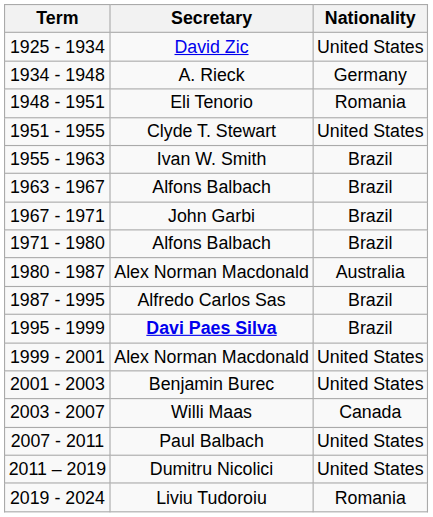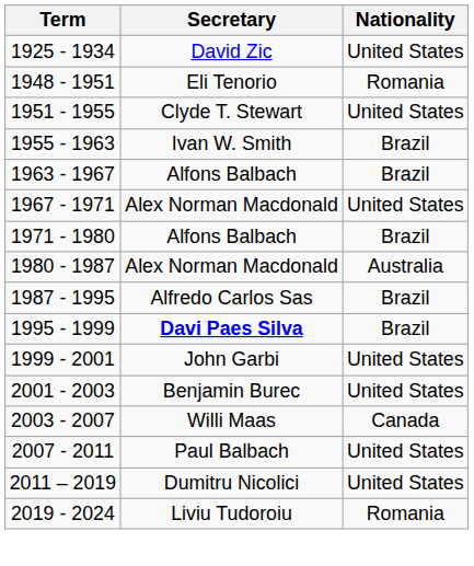- row: 1934 - 1948 | A. Rieck | Germany
1967 - 1971 | Secretary: John Garbi -> Alex Norman Macdonald
1967 - 1971 | Nationality: Brazil -> United States
1999 - 2001 | Secretary: Alex Norman Macdonald -> John Garbi
